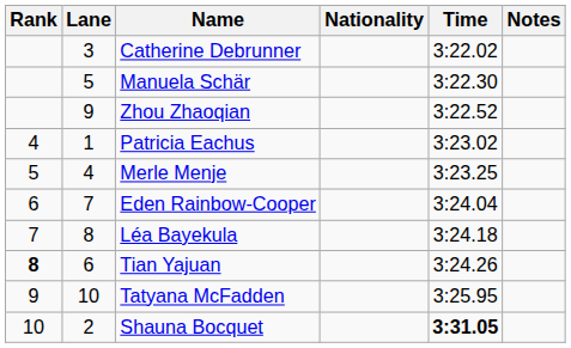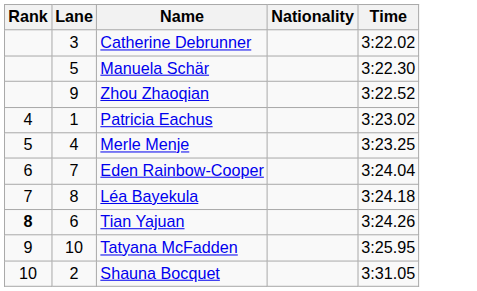- column: Notes
Shauna Bocquet | Time: bold -> normal
